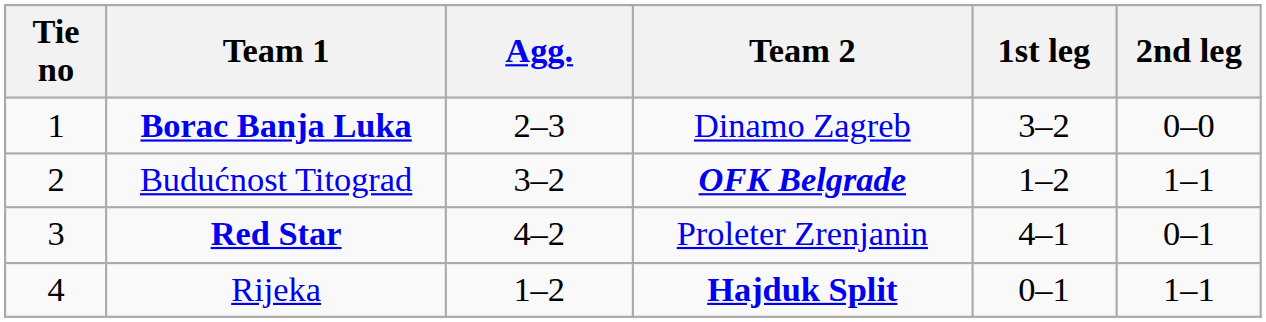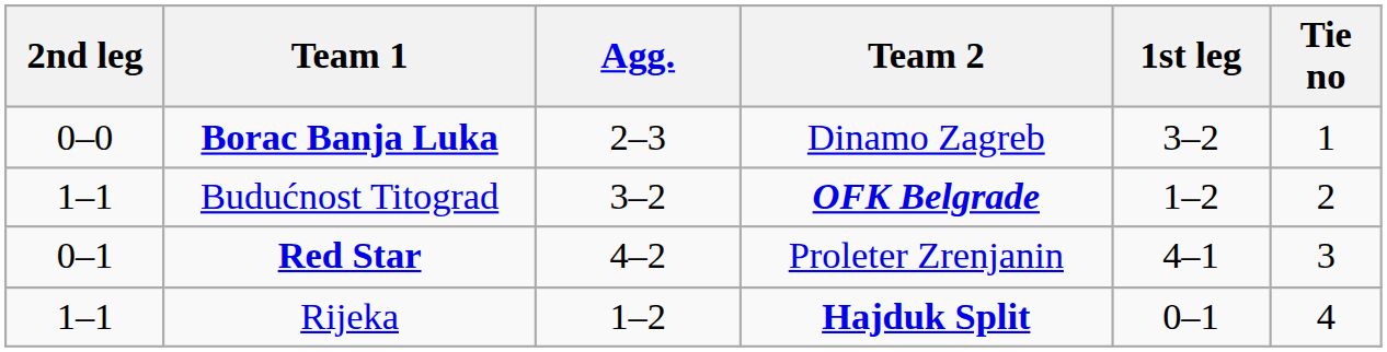columns swapped: Tie no <-> 2nd leg
